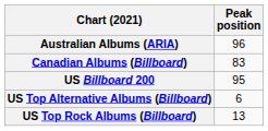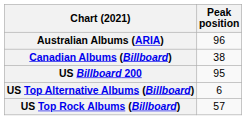Canadian Albums (Billboard) | Peak position: 83 -> 38
US Top Rock Albums (Billboard) | Peak position: 13 -> 57
